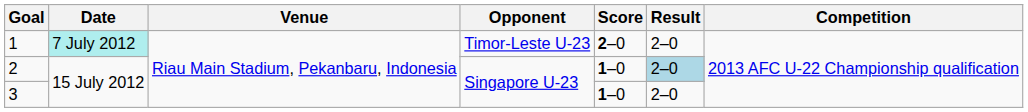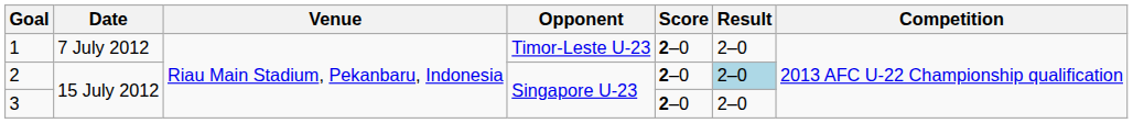1 | Date: paleturquoise background -> no background
2 | Score: 1–0 -> 2–0
3 | Score: 1–0 -> 2–0
